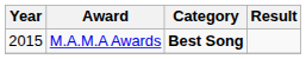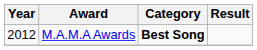M.A.M.A Awards | Year: 2015 -> 2012
